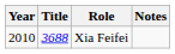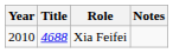Xia Feifei | Title: 3688 -> 4688
